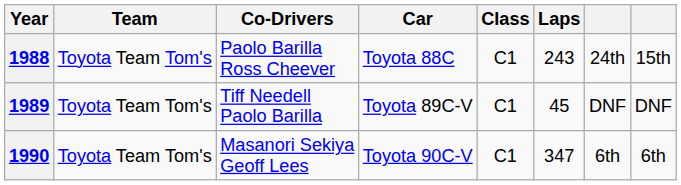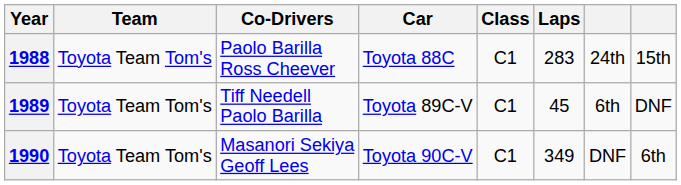1988 | Laps: 243 -> 283
1989 | column 7: DNF -> 6th
1990 | Laps: 347 -> 349
1990 | column 7: 6th -> DNF
